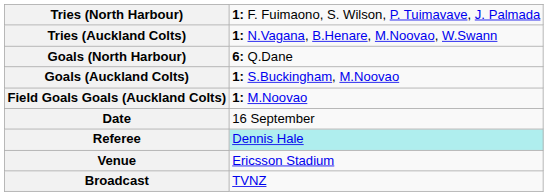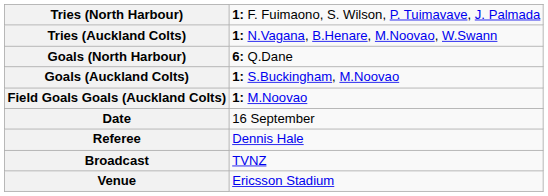Referee | column 2: paleturquoise background -> no background
rows swapped: Venue <-> Broadcast
